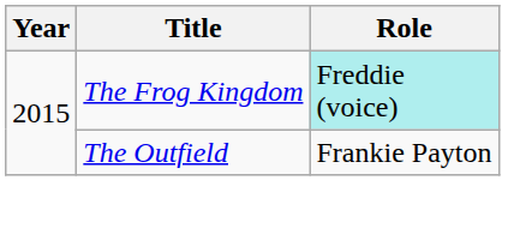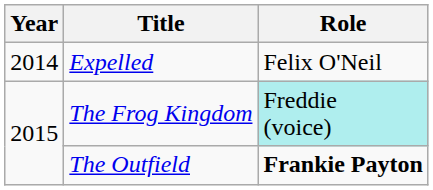+ row: 2014 | Expelled | Felix O'Neil
The Outfield | Role: normal -> bold
